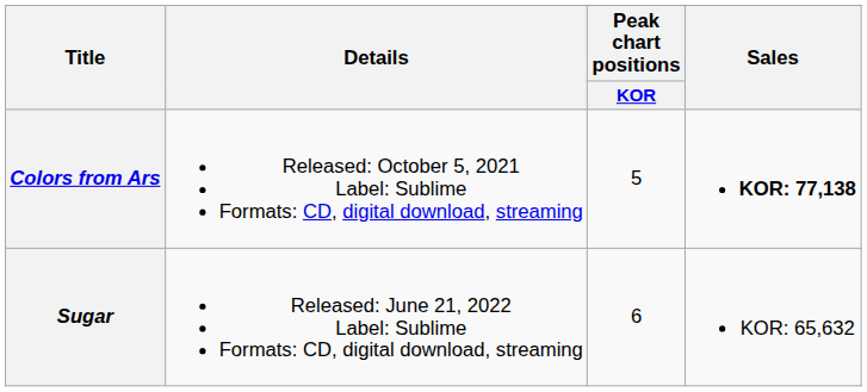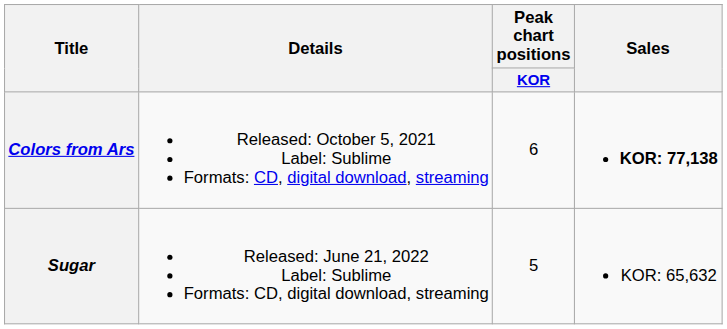Colors from Ars | Peak chart positions / KOR: 5 -> 6
Sugar | Peak chart positions / KOR: 6 -> 5
